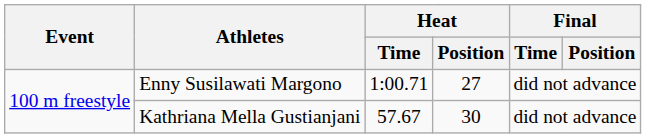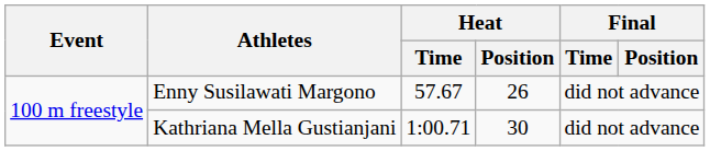Enny Susilawati Margono | Heat / Time: 1:00.71 -> 57.67
Enny Susilawati Margono | Heat / Position: 27 -> 26
Kathriana Mella Gustianjani | Heat / Time: 57.67 -> 1:00.71
